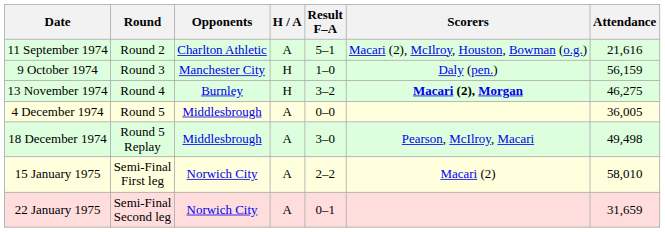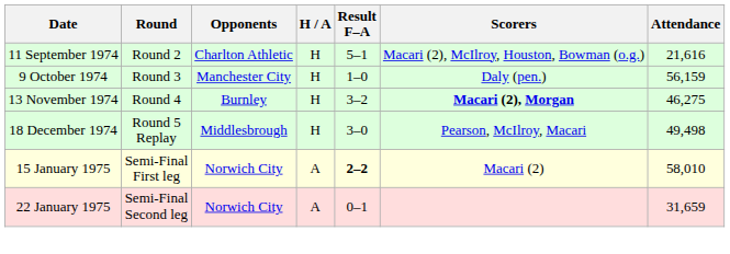11 September 1974 | H / A: A -> H
- row: 4 December 1974 | Round 5 | Middlesbrough | A | 0–0 | 36,005
18 December 1974 | H / A: A -> H
15 January 1975 | Result F–A: normal -> bold
